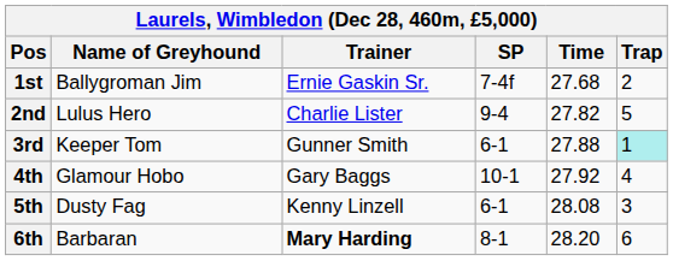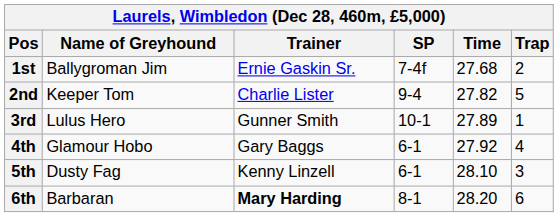2nd | Name of Greyhound: Lulus Hero -> Keeper Tom
3rd | Name of Greyhound: Keeper Tom -> Lulus Hero
3rd | SP: 6-1 -> 10-1
3rd | Time: 27.88 -> 27.89
3rd | Trap: paleturquoise background -> no background
4th | SP: 10-1 -> 6-1
5th | Time: 28.08 -> 28.10
